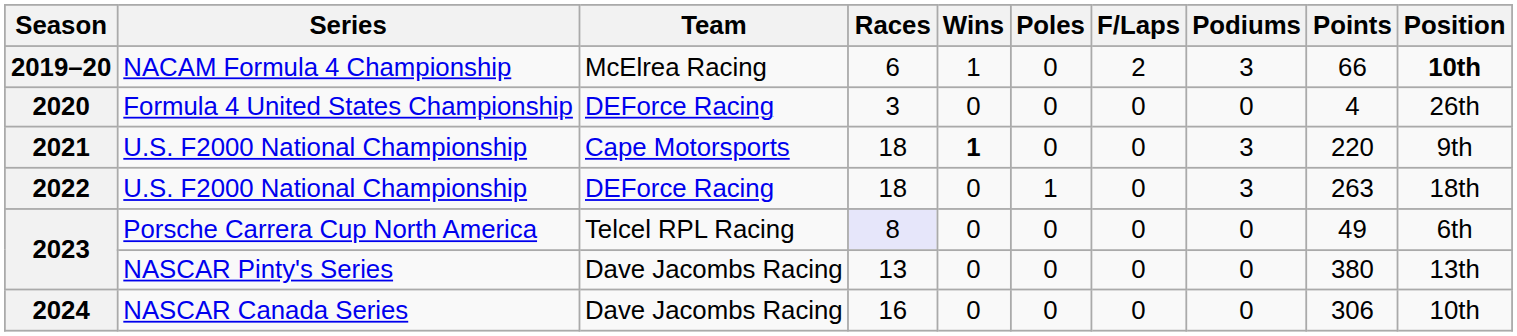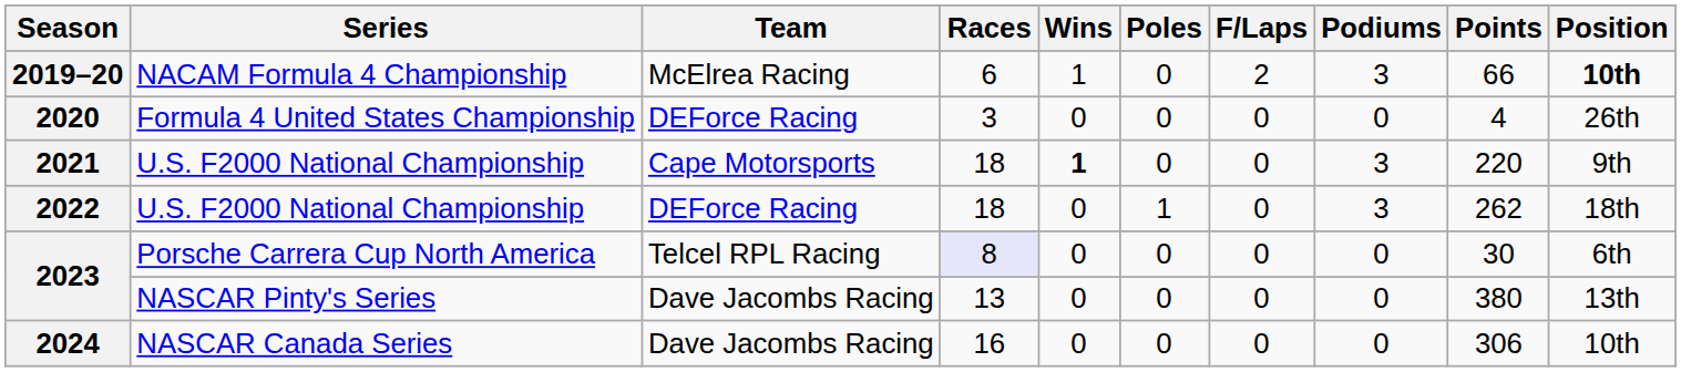2022 | Points: 263 -> 262
2023 / Porsche Carrera Cup North America | Points: 49 -> 30
